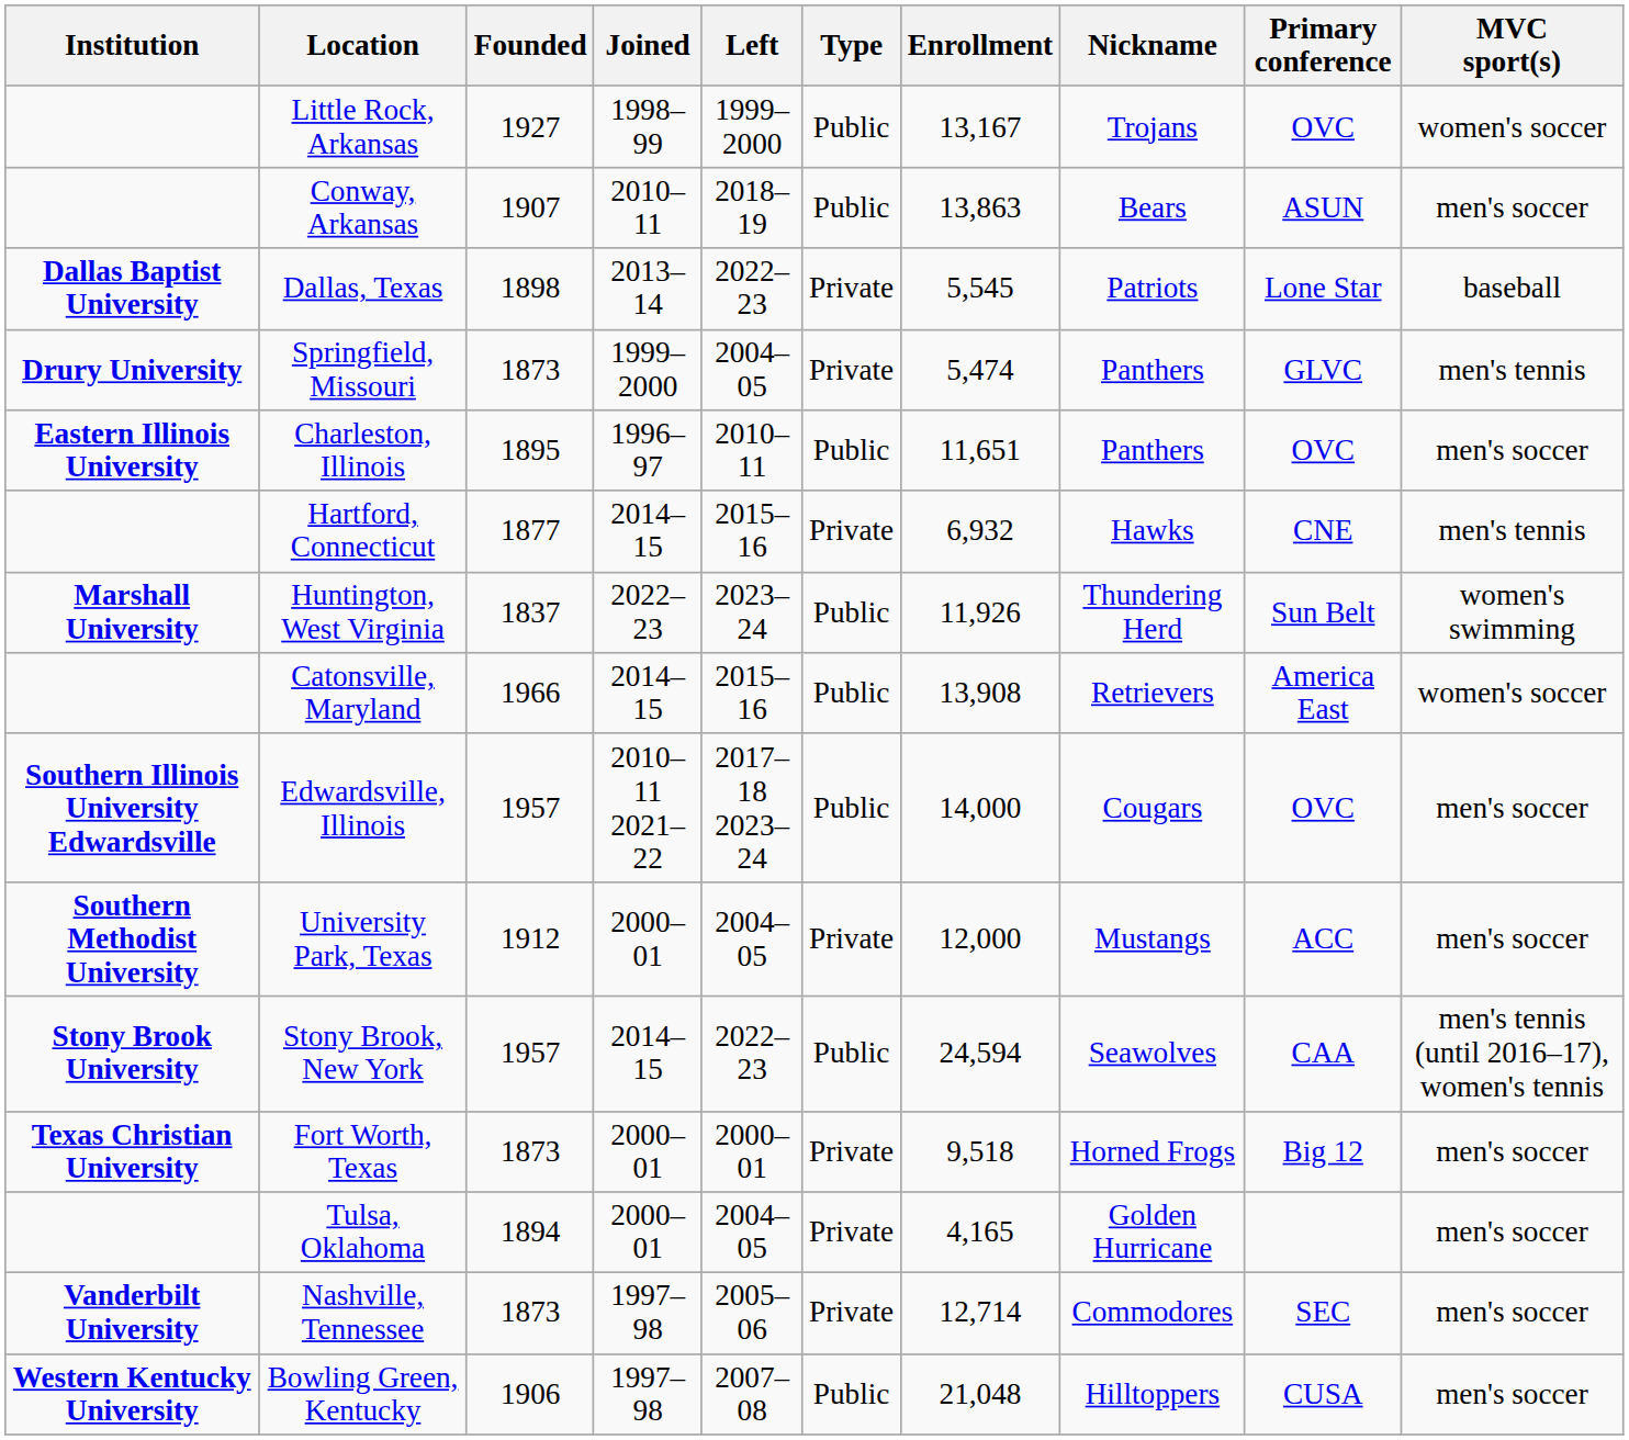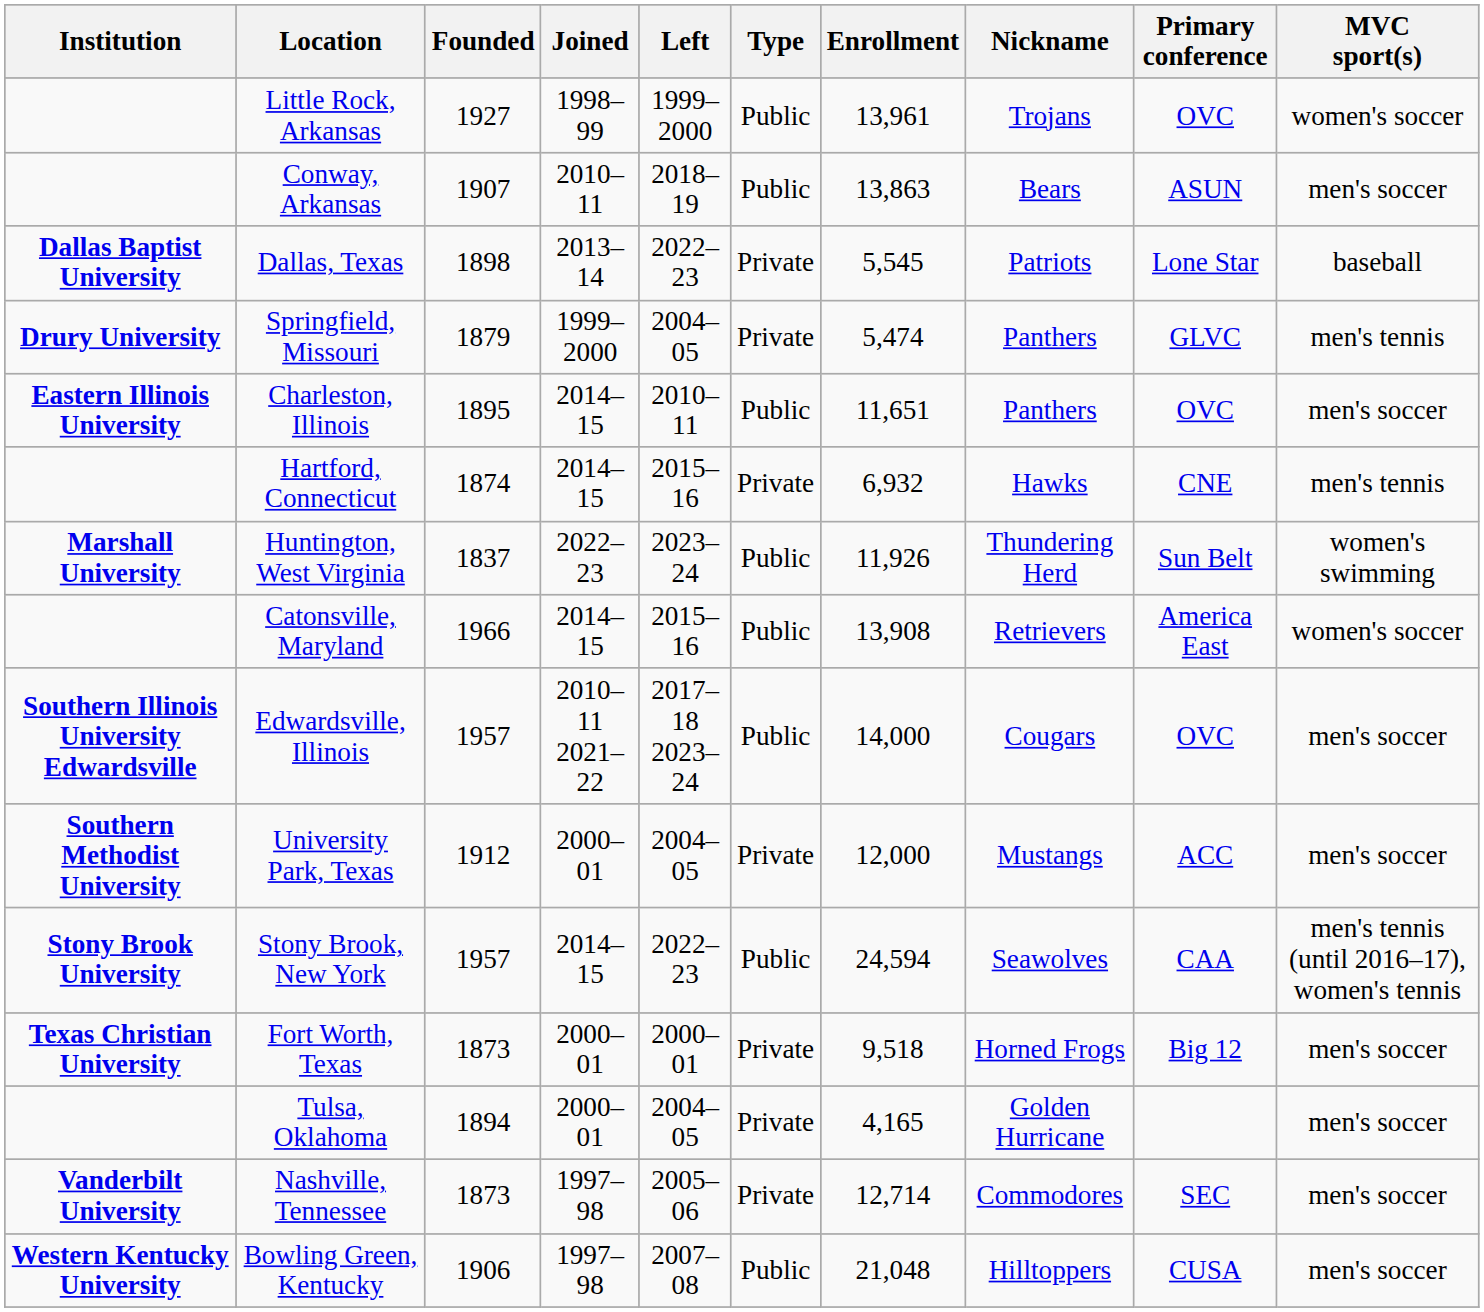Little Rock, Arkansas | Enrollment: 13,167 -> 13,961
Springfield, Missouri | Founded: 1873 -> 1879
Charleston, Illinois | Joined: 1996–97 -> 2014–15
Hartford, Connecticut | Founded: 1877 -> 1874
